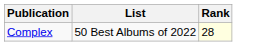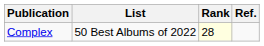+ column: Ref.
